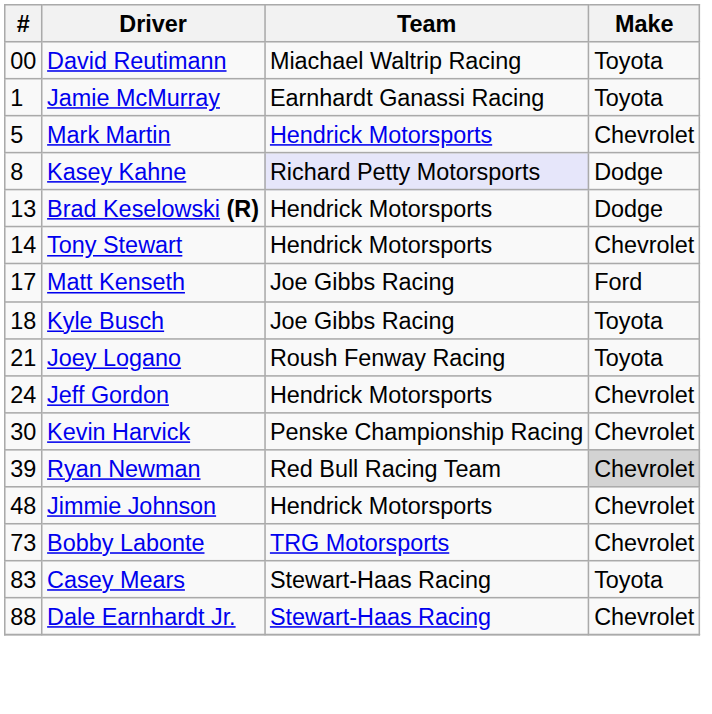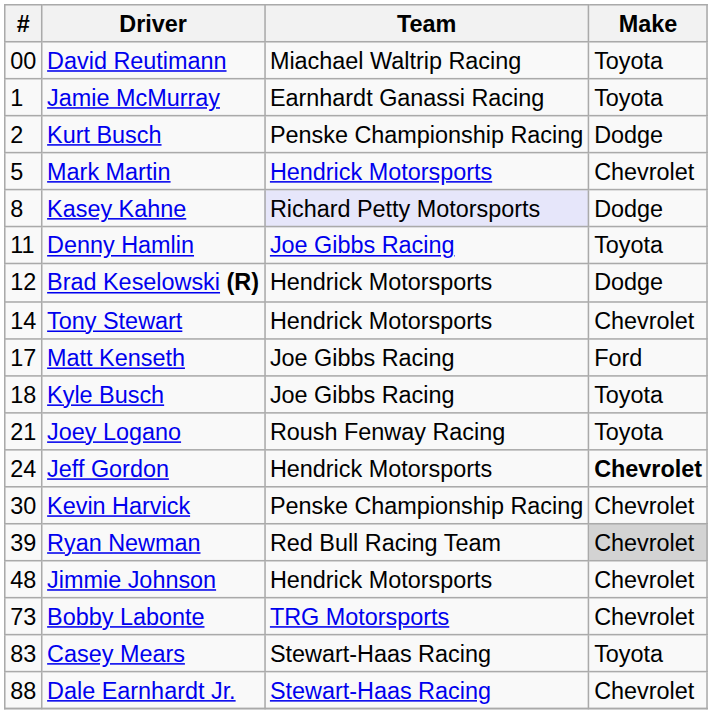+ row: 2 | Kurt Busch | Penske Championship Racing | Dodge
+ row: 11 | Denny Hamlin | Joe Gibbs Racing | Toyota
Brad Keselowski (R) | #: 13 -> 12
Jeff Gordon | Make: normal -> bold
